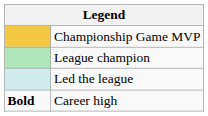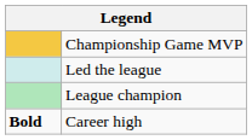rows swapped: Led the league <-> League champion
